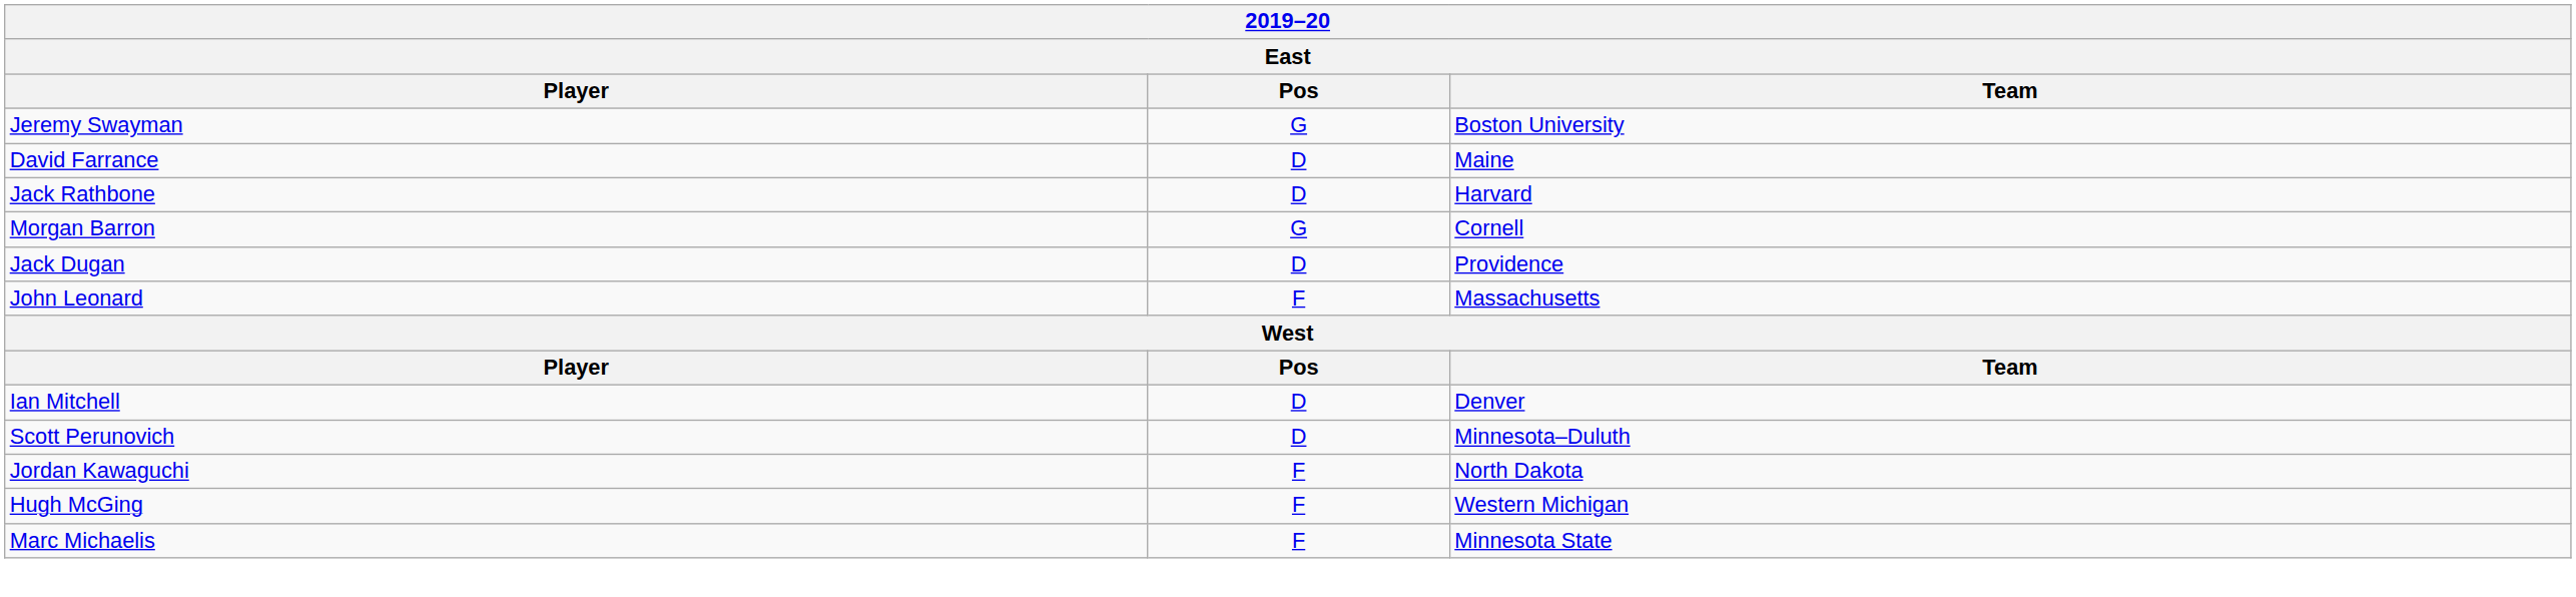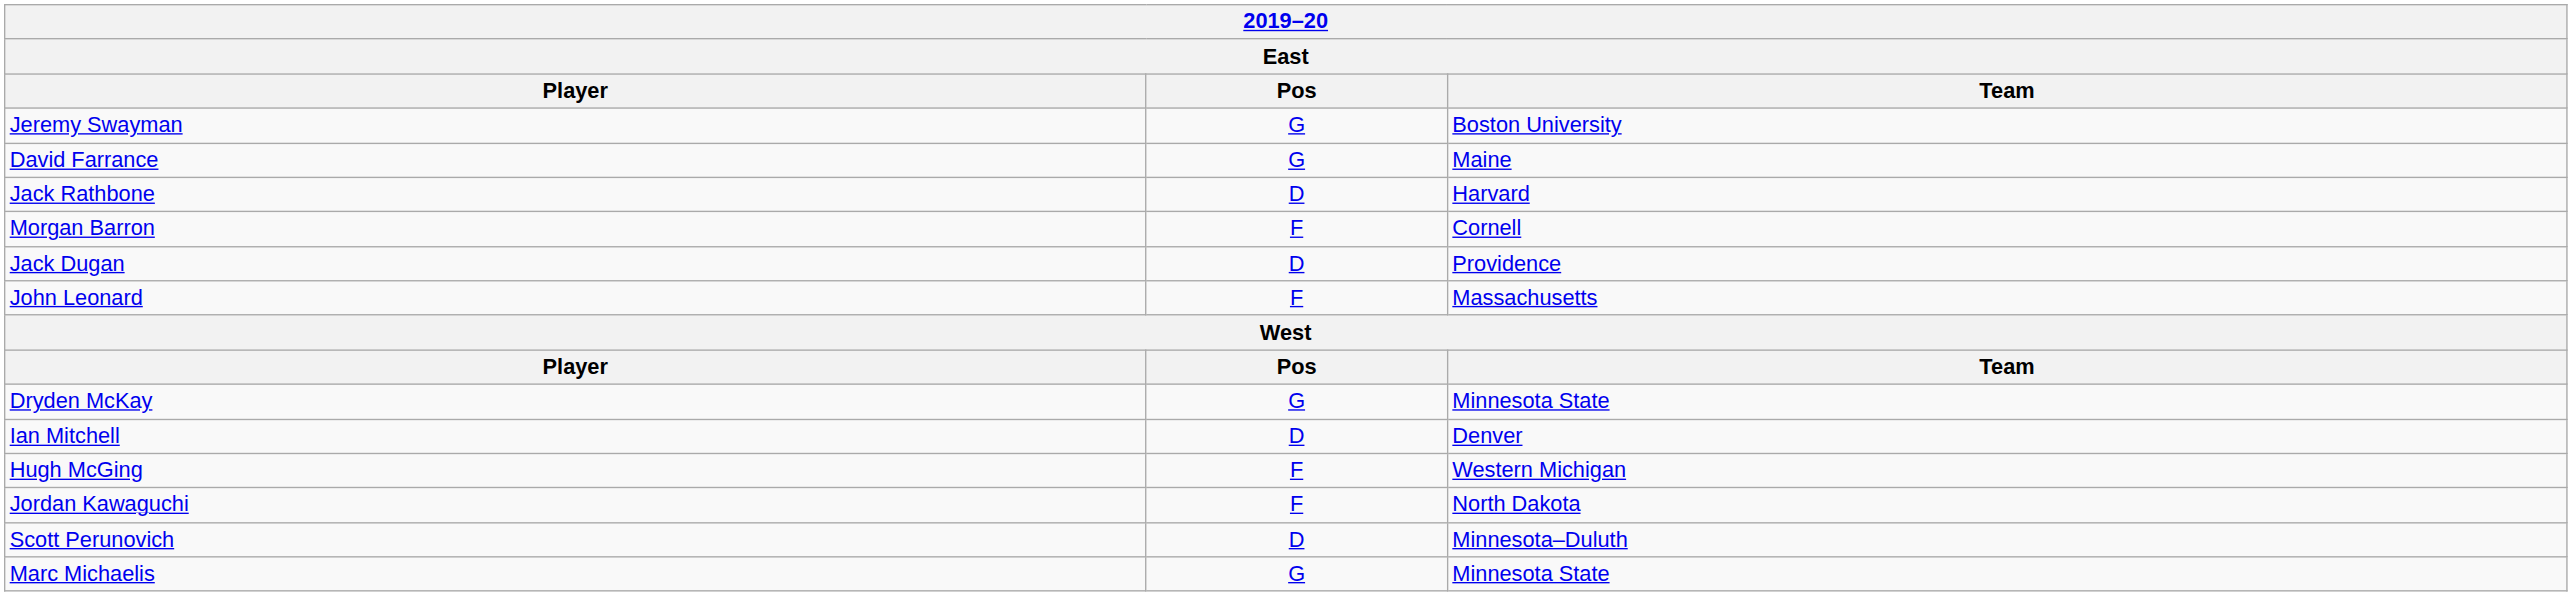David Farrance | Pos: D -> G
Morgan Barron | Pos: G -> F
+ row: Dryden McKay | G | Minnesota State
rows swapped: Scott Perunovich <-> Hugh McGing
Marc Michaelis | Pos: F -> G
